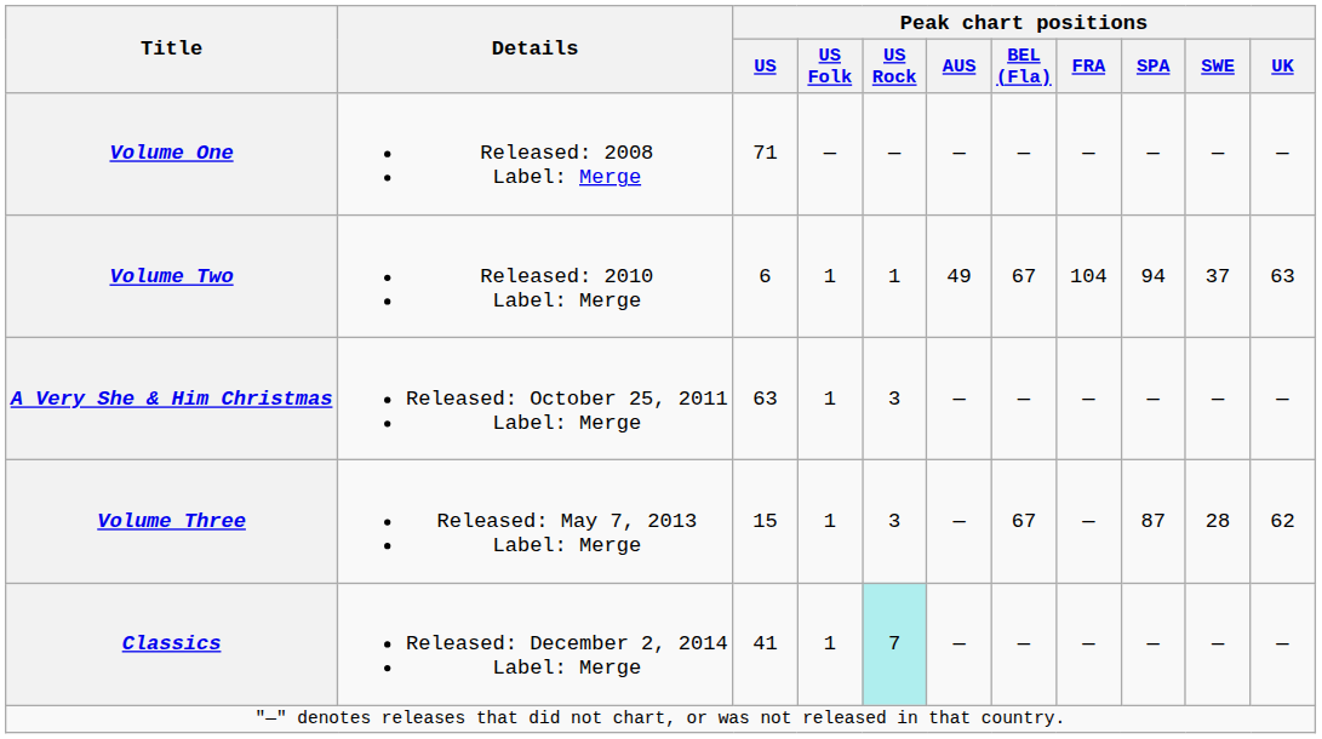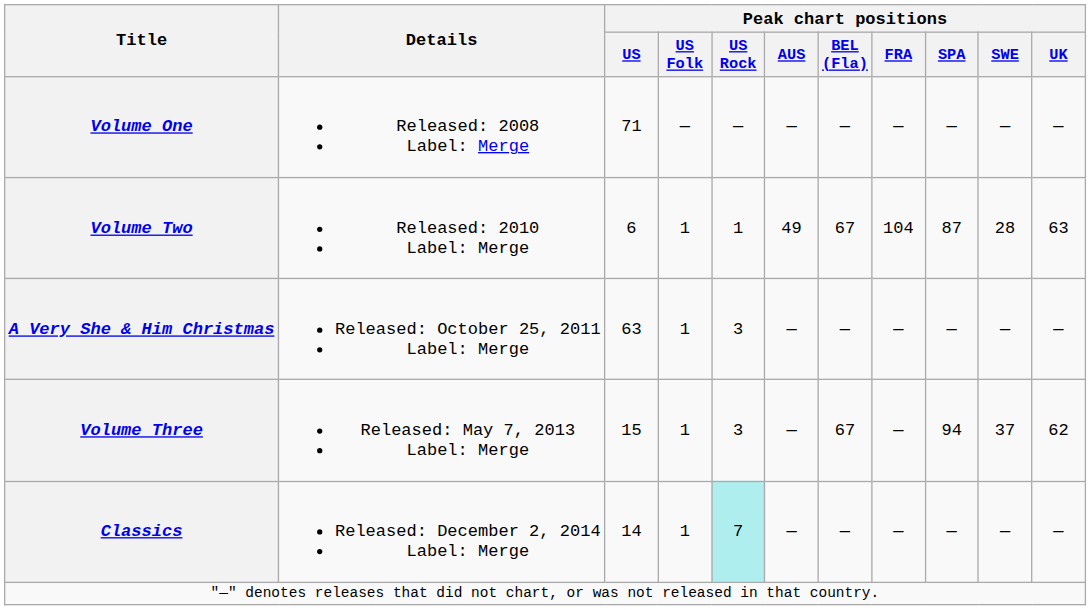Volume Two | Peak chart positions / SPA: 94 -> 87
Volume Two | Peak chart positions / SWE: 37 -> 28
Volume Three | Peak chart positions / SPA: 87 -> 94
Volume Three | Peak chart positions / SWE: 28 -> 37
Classics | Peak chart positions / US: 41 -> 14
